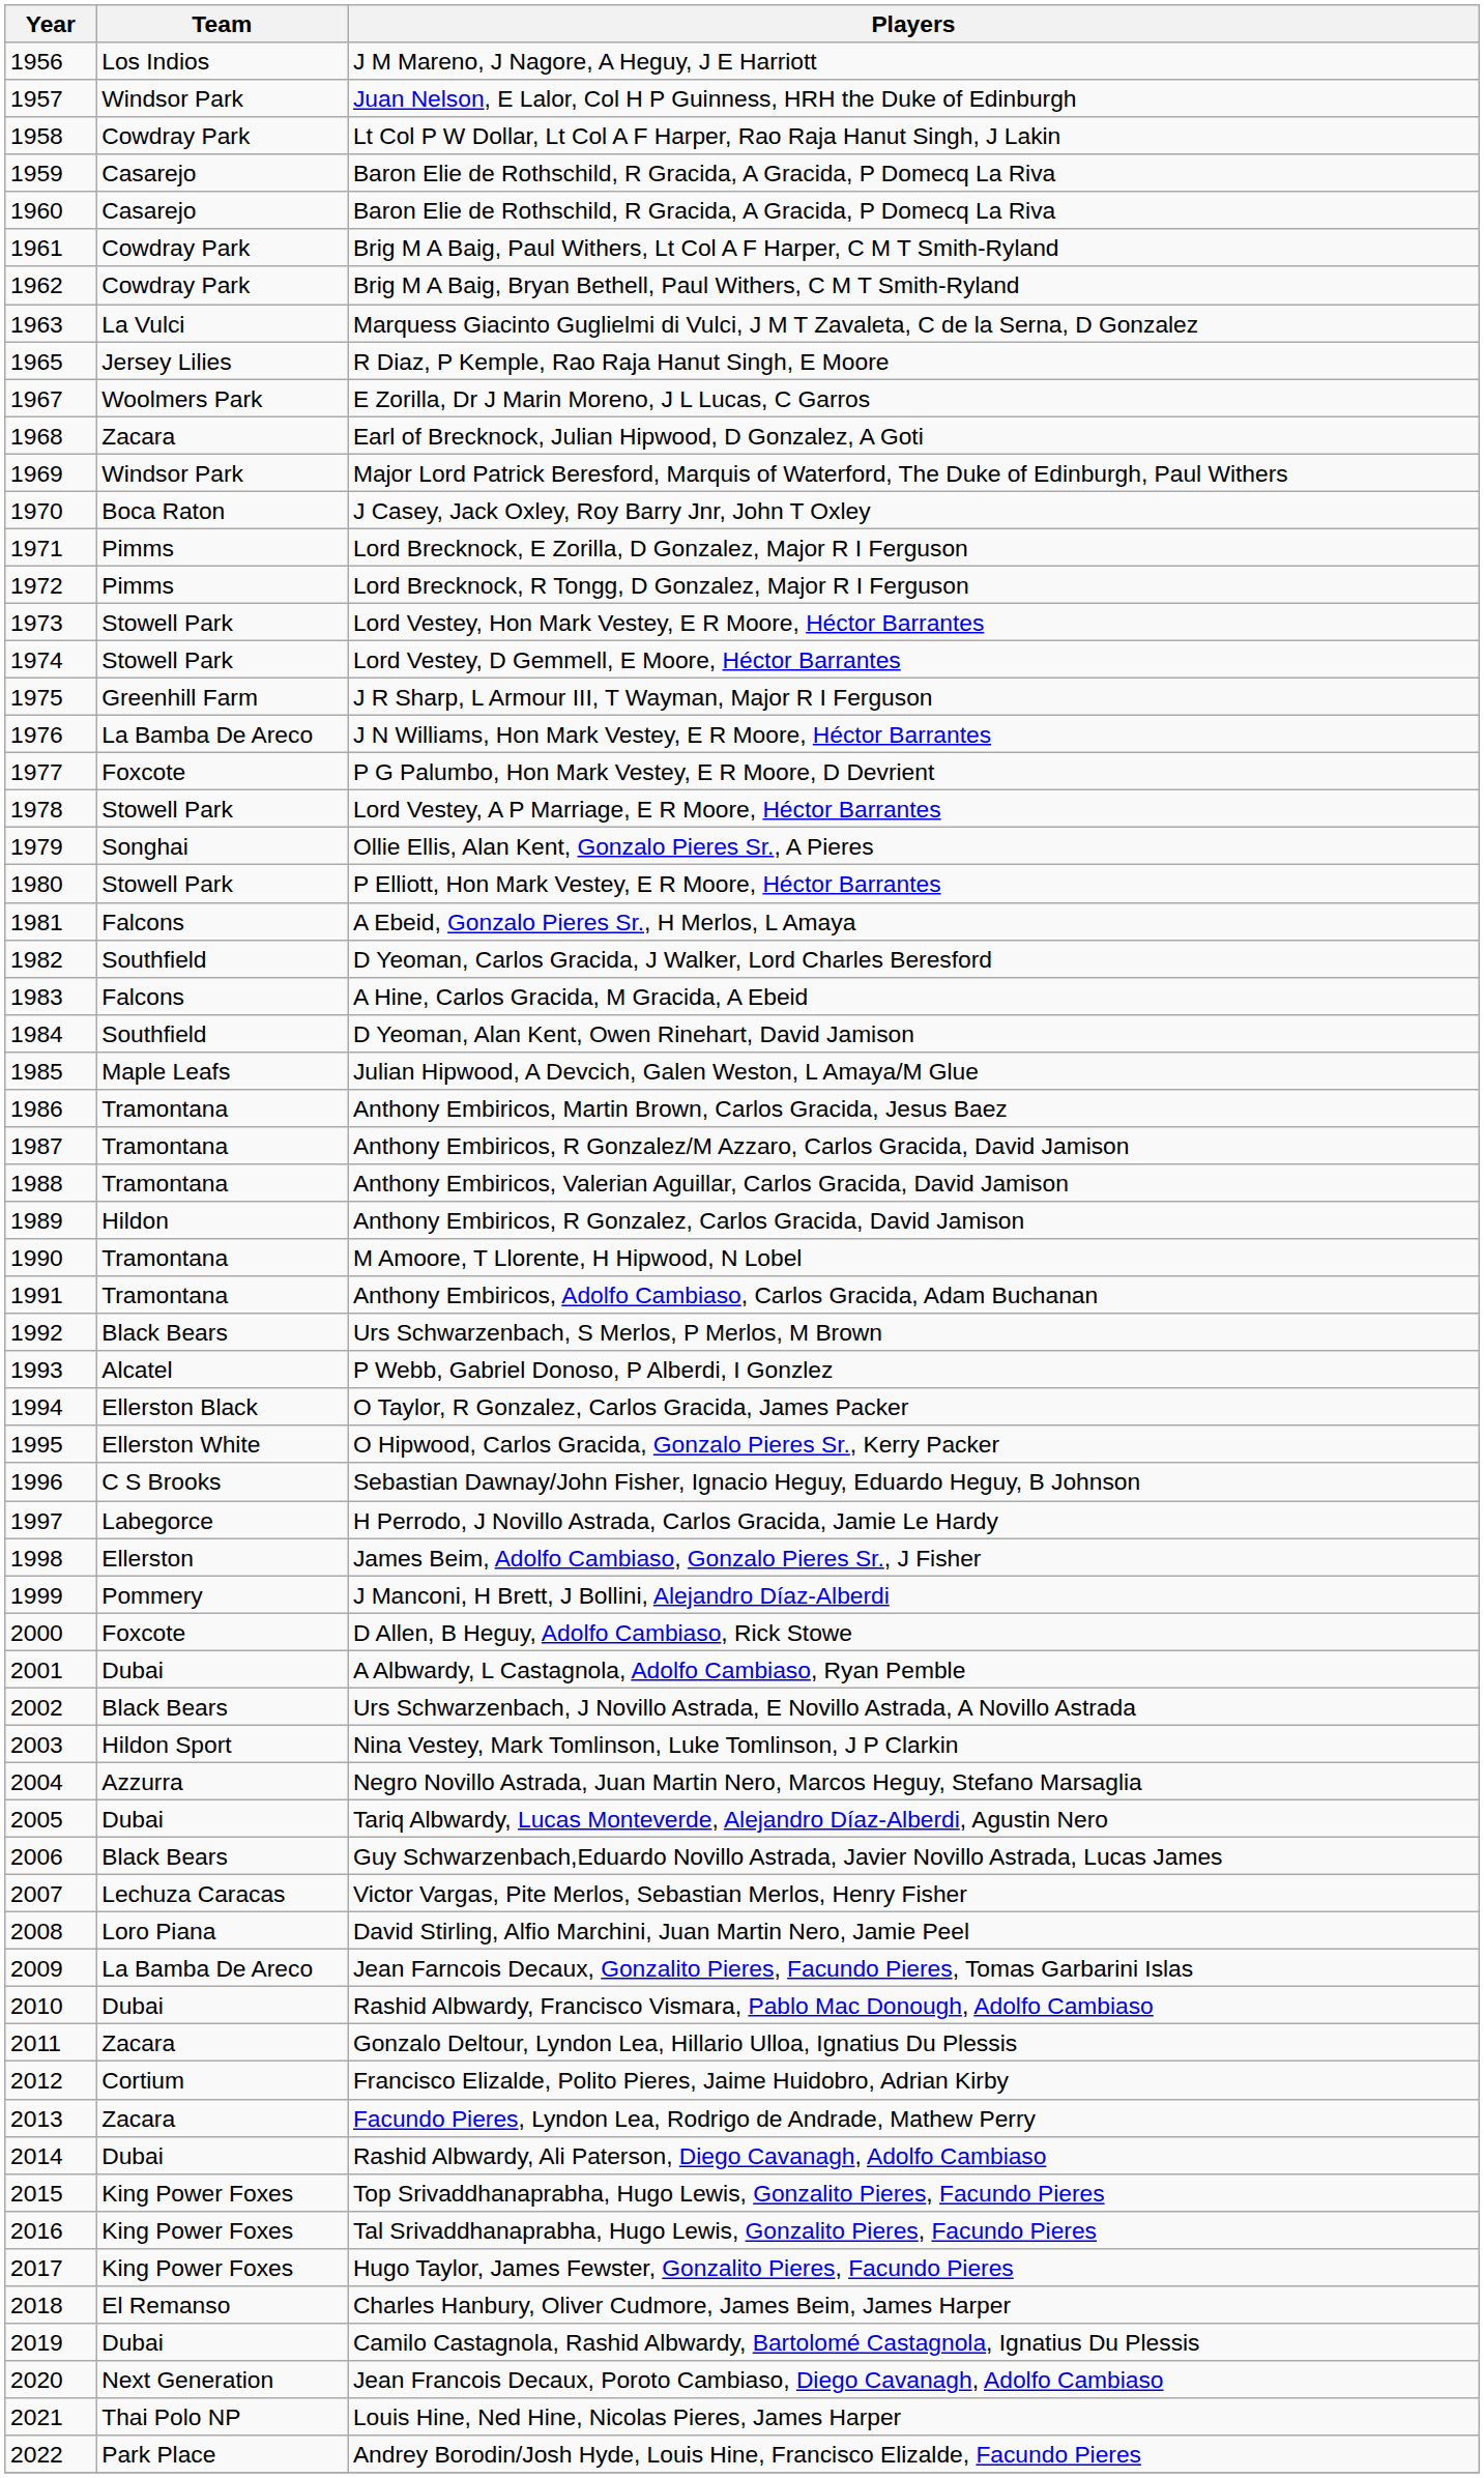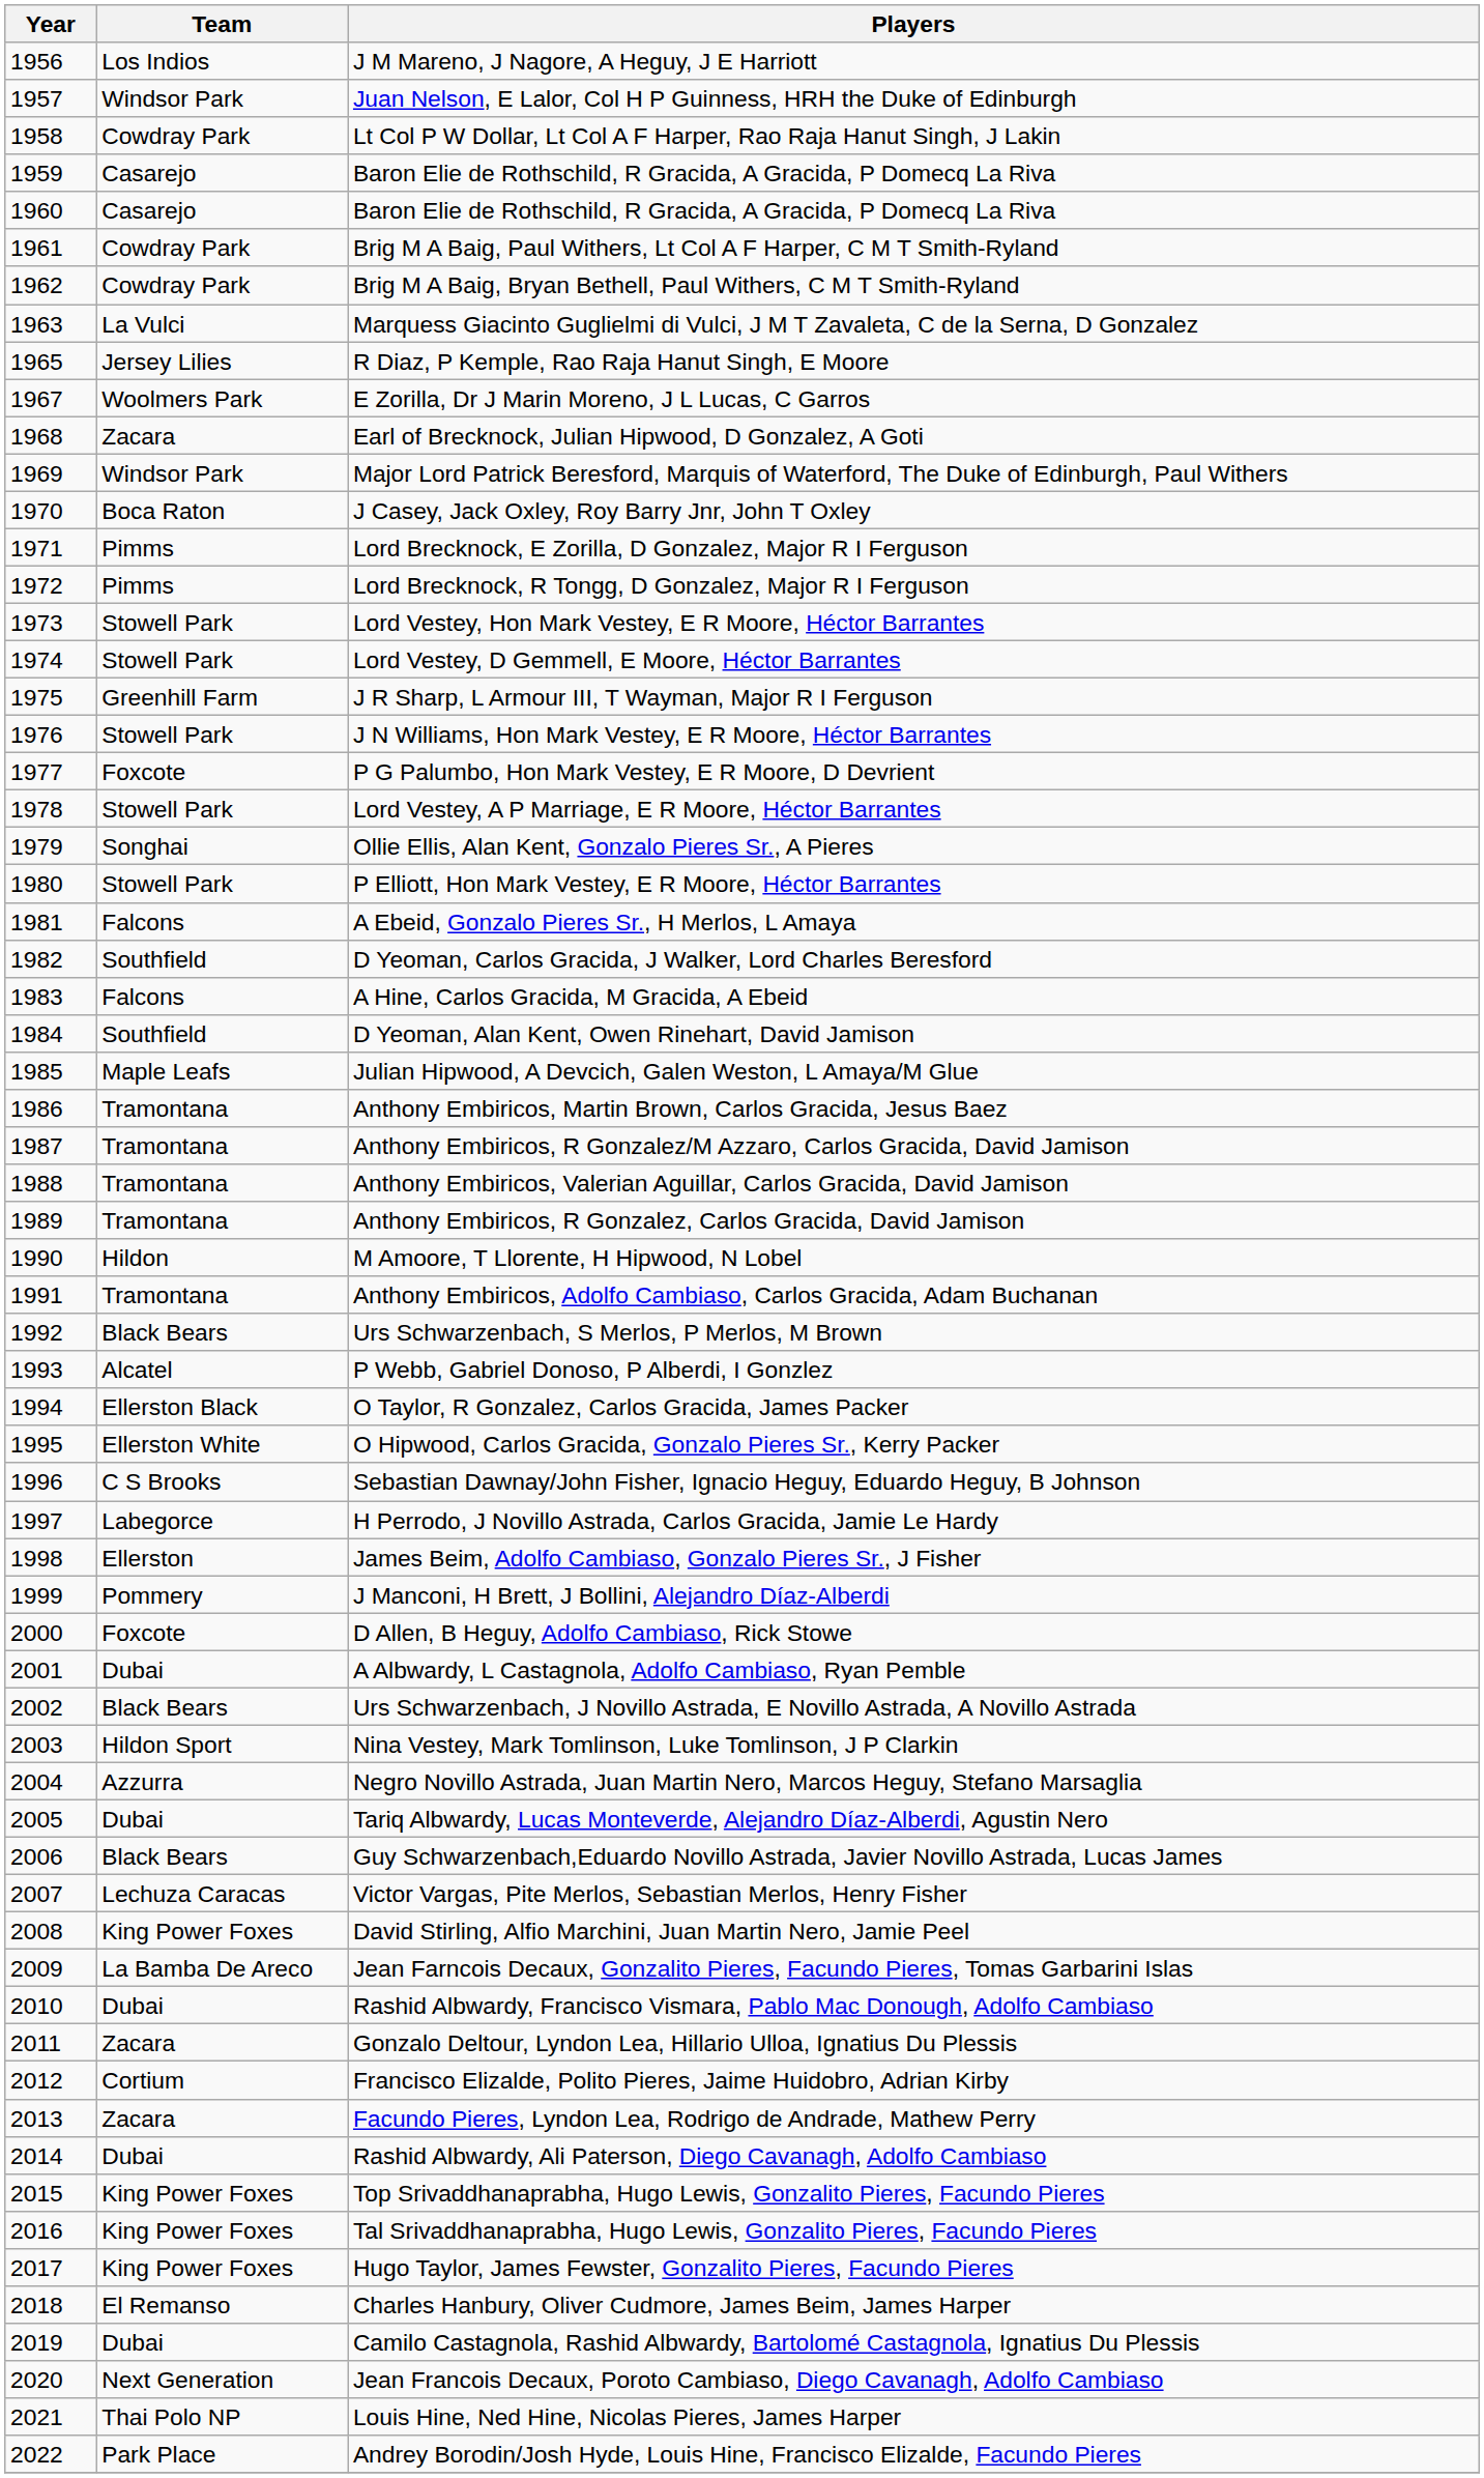J N Williams, Hon Mark Vestey, E R Moore, Héctor Barrantes | Team: La Bamba De Areco -> Stowell Park
Anthony Embiricos, R Gonzalez, Carlos Gracida, David Jamison | Team: Hildon -> Tramontana
M Amoore, T Llorente, H Hipwood, N Lobel | Team: Tramontana -> Hildon
David Stirling, Alfio Marchini, Juan Martin Nero, Jamie Peel | Team: Loro Piana -> King Power Foxes
